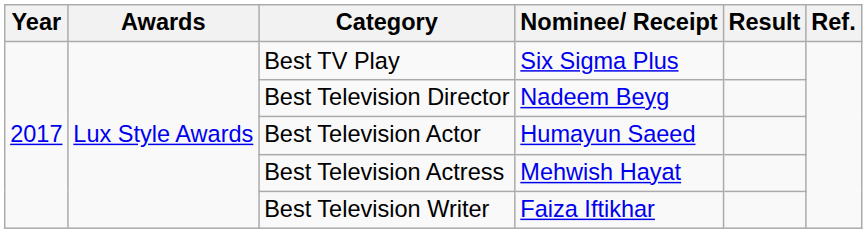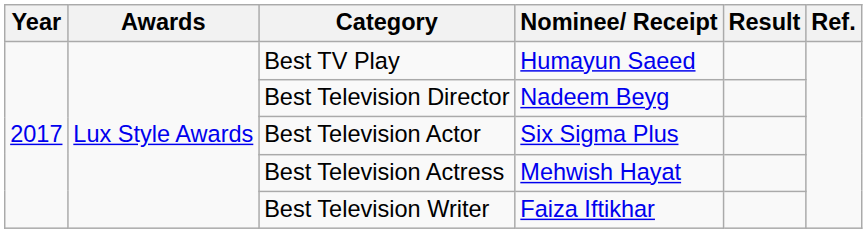Best TV Play | Nominee/ Receipt: Six Sigma Plus -> Humayun Saeed
Best Television Actor | Nominee/ Receipt: Humayun Saeed -> Six Sigma Plus
